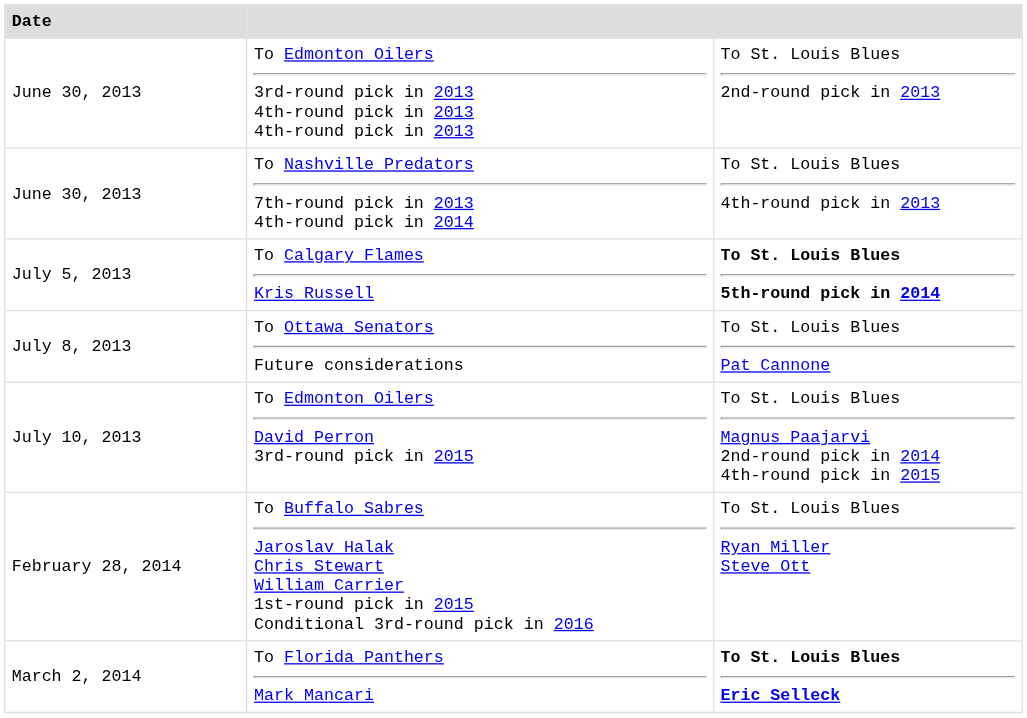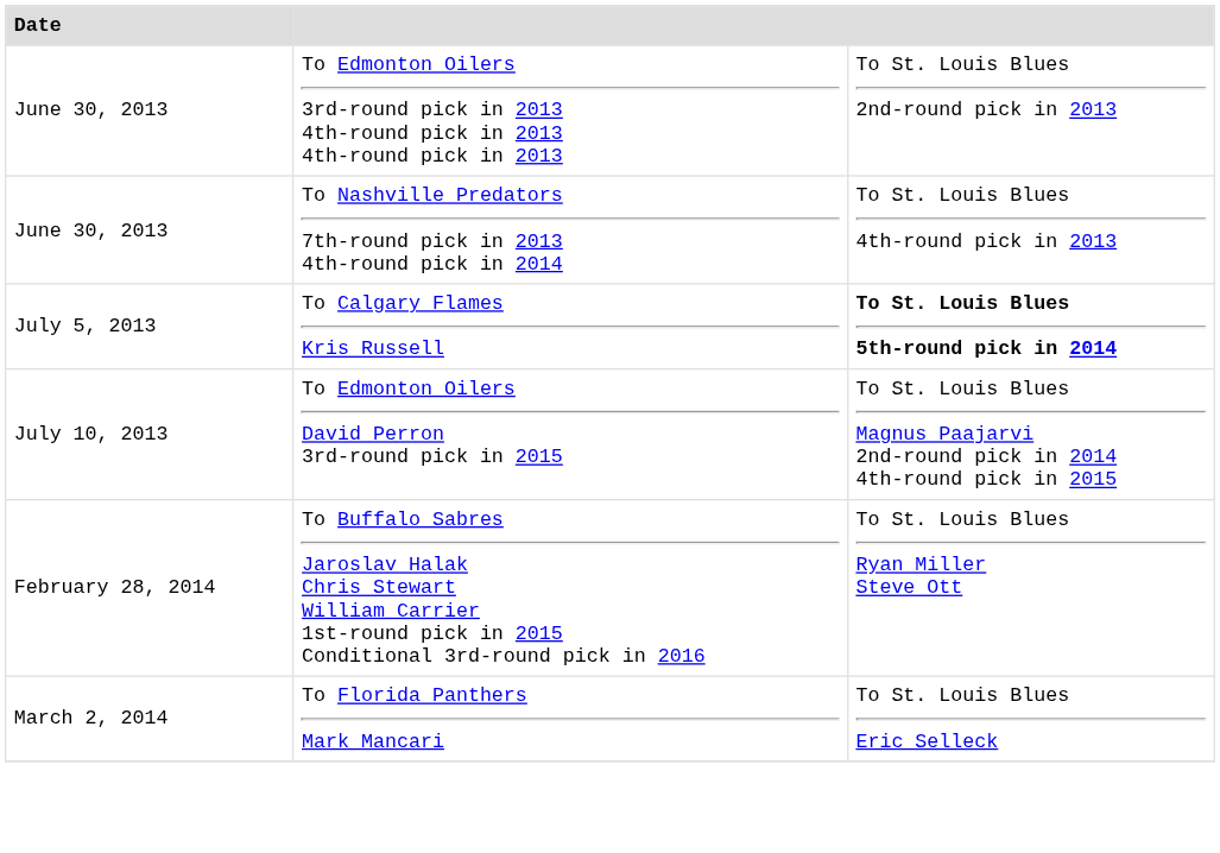- row: July 8, 2013 | To Ottawa Senators Future considerations | To St. Louis Blues Pat Cannone
To Florida Panthers Mark Mancari | column 3: bold -> normal
